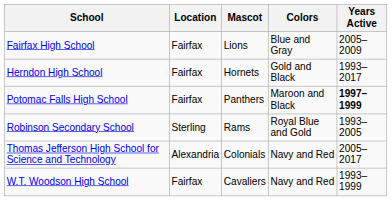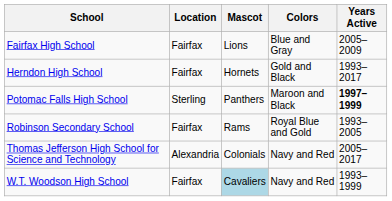Potomac Falls High School | Location: Fairfax -> Sterling
Robinson Secondary School | Location: Sterling -> Fairfax
W.T. Woodson High School | Mascot: no background -> lightblue background
